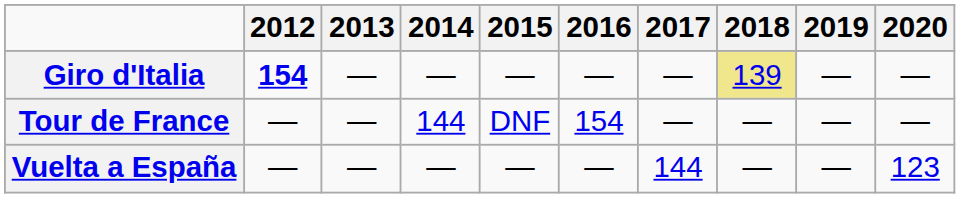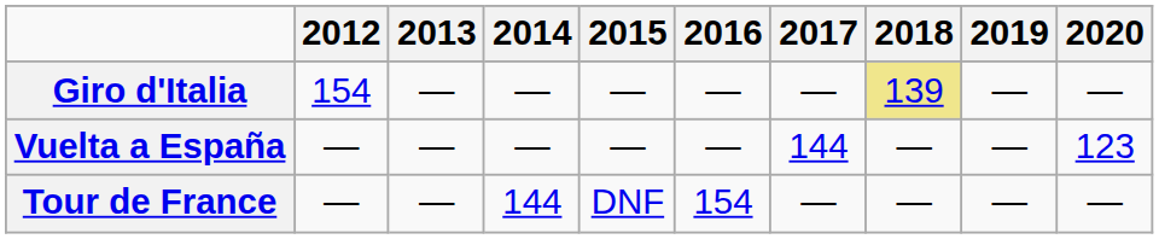Giro d'Italia | 2012: bold -> normal
rows swapped: Tour de France <-> Vuelta a España
